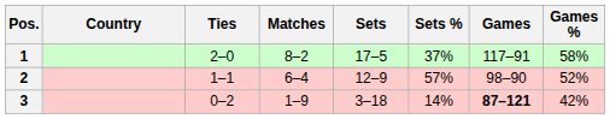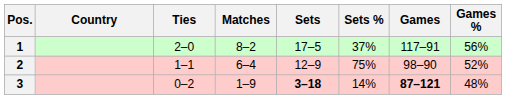1 | Games %: 58% -> 56%
2 | Sets %: 57% -> 75%
3 | Sets: normal -> bold
3 | Games %: 42% -> 48%
